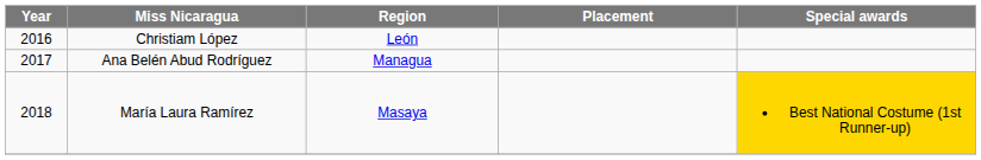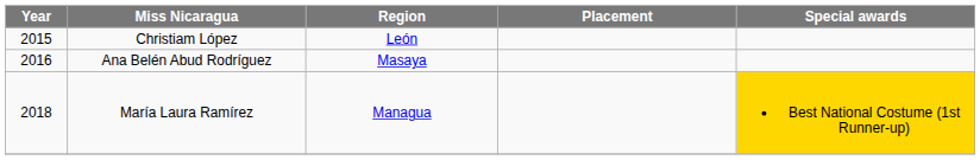Christiam López | Year: 2016 -> 2015
Ana Belén Abud Rodríguez | Year: 2017 -> 2016
Ana Belén Abud Rodríguez | Region: Managua -> Masaya
María Laura Ramírez | Region: Masaya -> Managua
